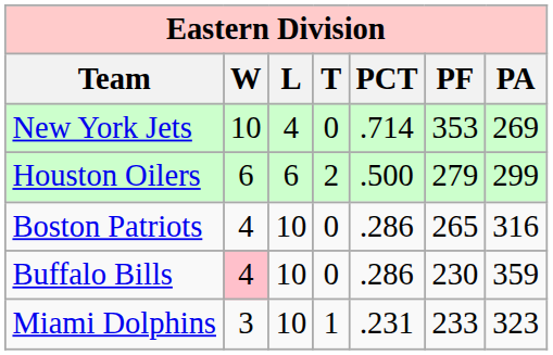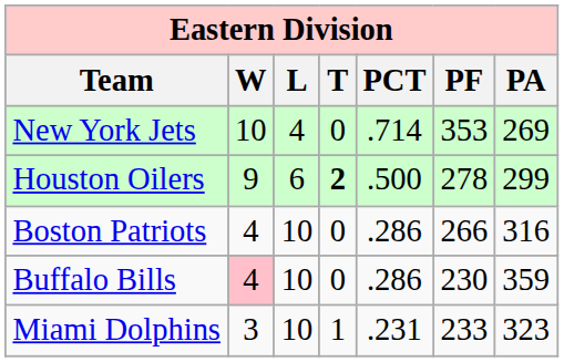Houston Oilers | W: 6 -> 9
Houston Oilers | T: normal -> bold
Houston Oilers | PF: 279 -> 278
Boston Patriots | PF: 265 -> 266
